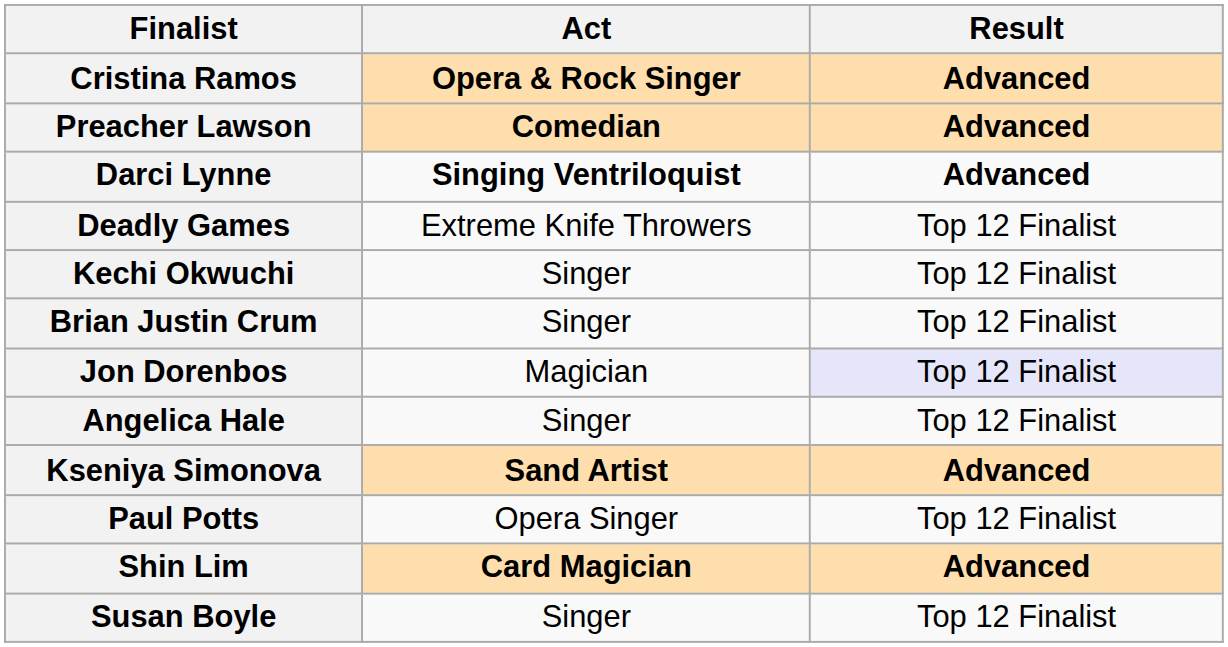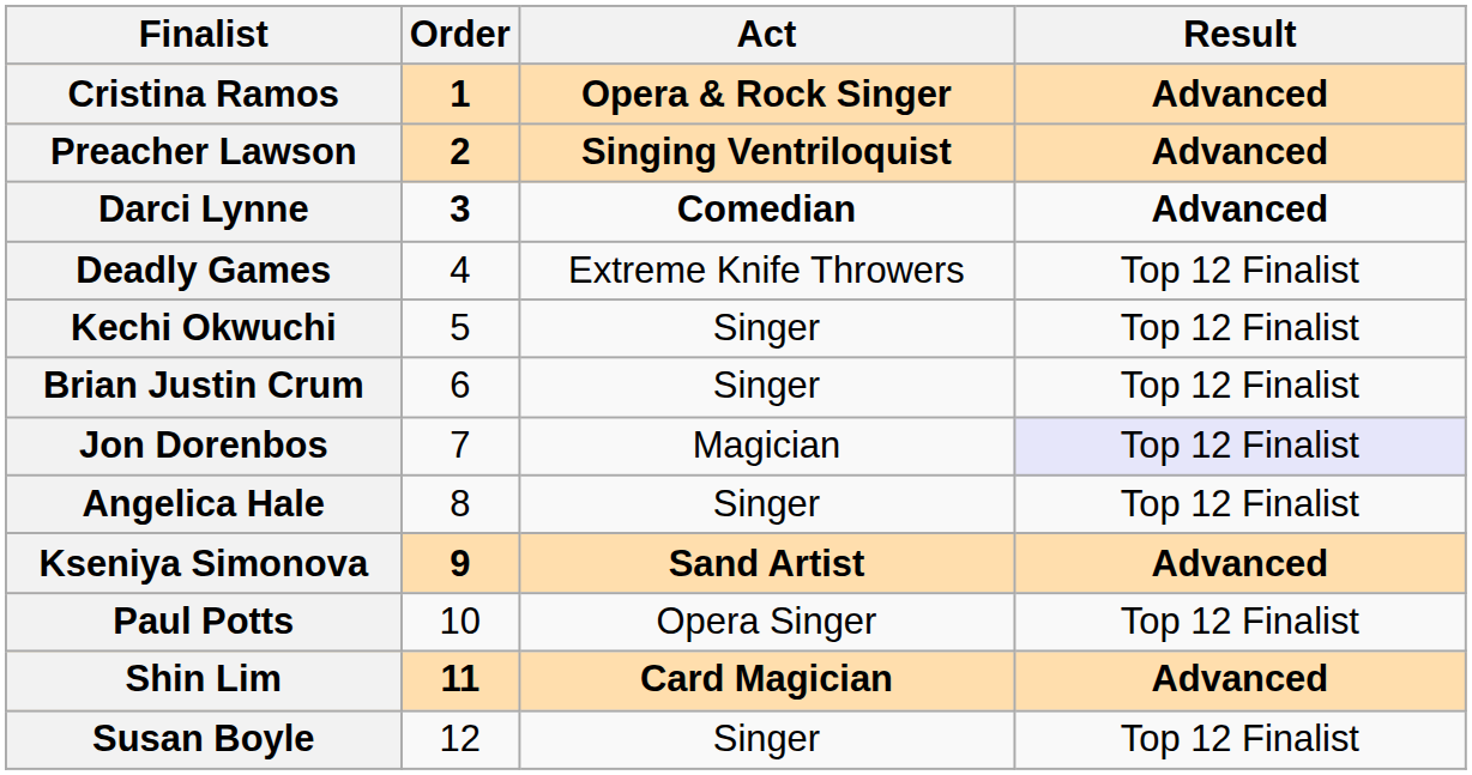+ column: Order | 1 | 2 | 3 | 4 | 5 | 6 | 7 | 8 | 9 | 10 | 11 | 12
Preacher Lawson | Act: Comedian -> Singing Ventriloquist
Darci Lynne | Act: Singing Ventriloquist -> Comedian
